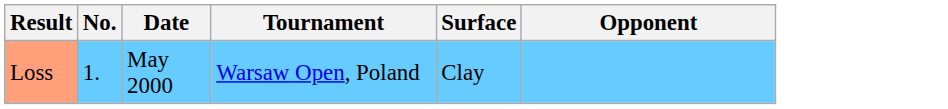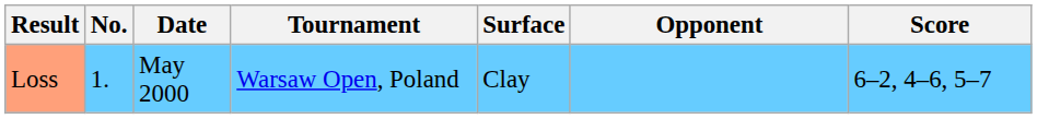+ column: Score | 6–2, 4–6, 5–7
